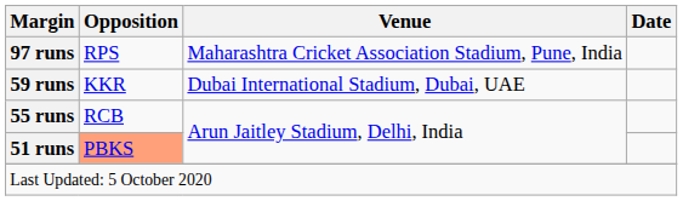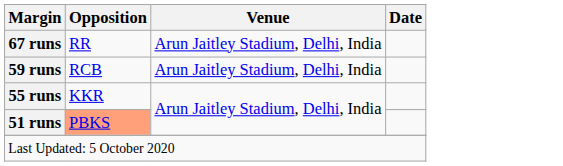- row: 97 runs | RPS | Maharashtra Cricket Association Stadium, Pune, India
+ row: 67 runs | RR | Arun Jaitley Stadium, Delhi, India
59 runs | Opposition: KKR -> RCB
59 runs | Venue: Dubai International Stadium, Dubai, UAE -> Arun Jaitley Stadium, Delhi, India
55 runs | Opposition: RCB -> KKR
